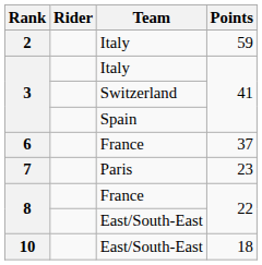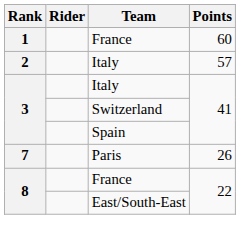+ row: 1 | France | 60
2 | Points: 59 -> 57
- row: 6 | France | 37
7 | Points: 23 -> 26
- row: 10 | East/South-East | 18
